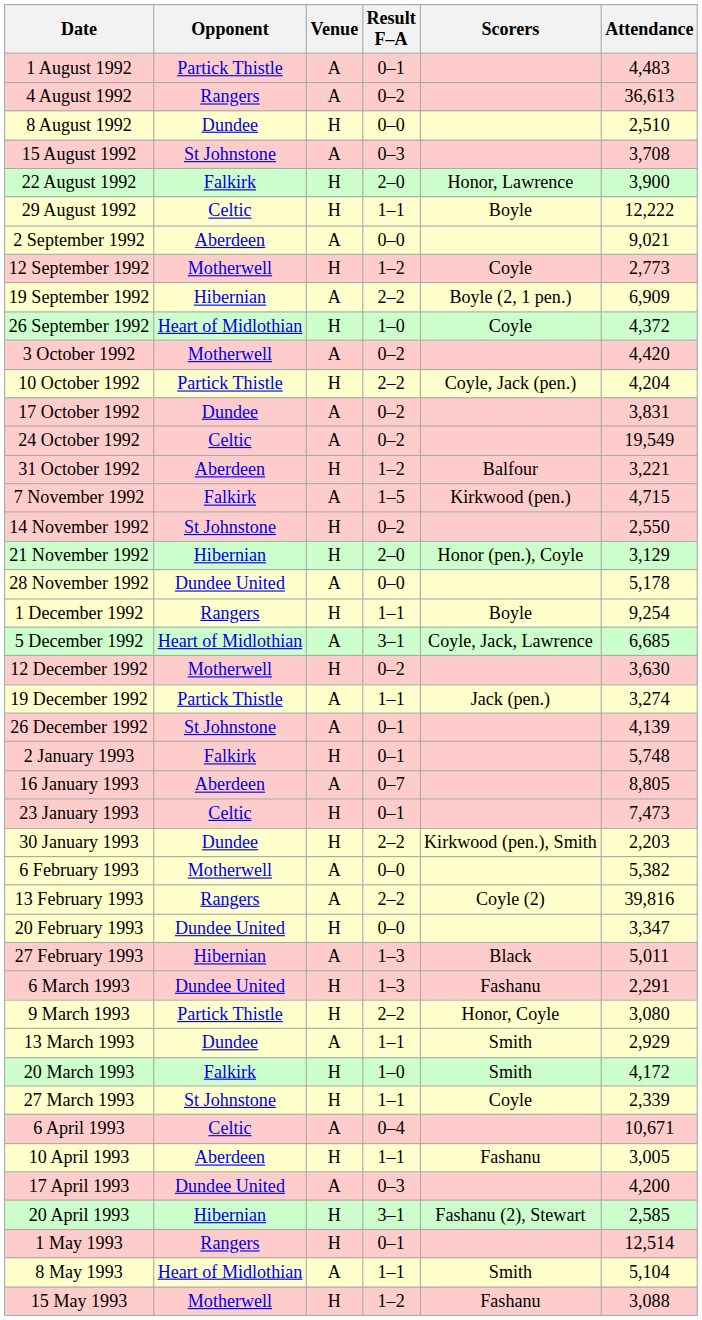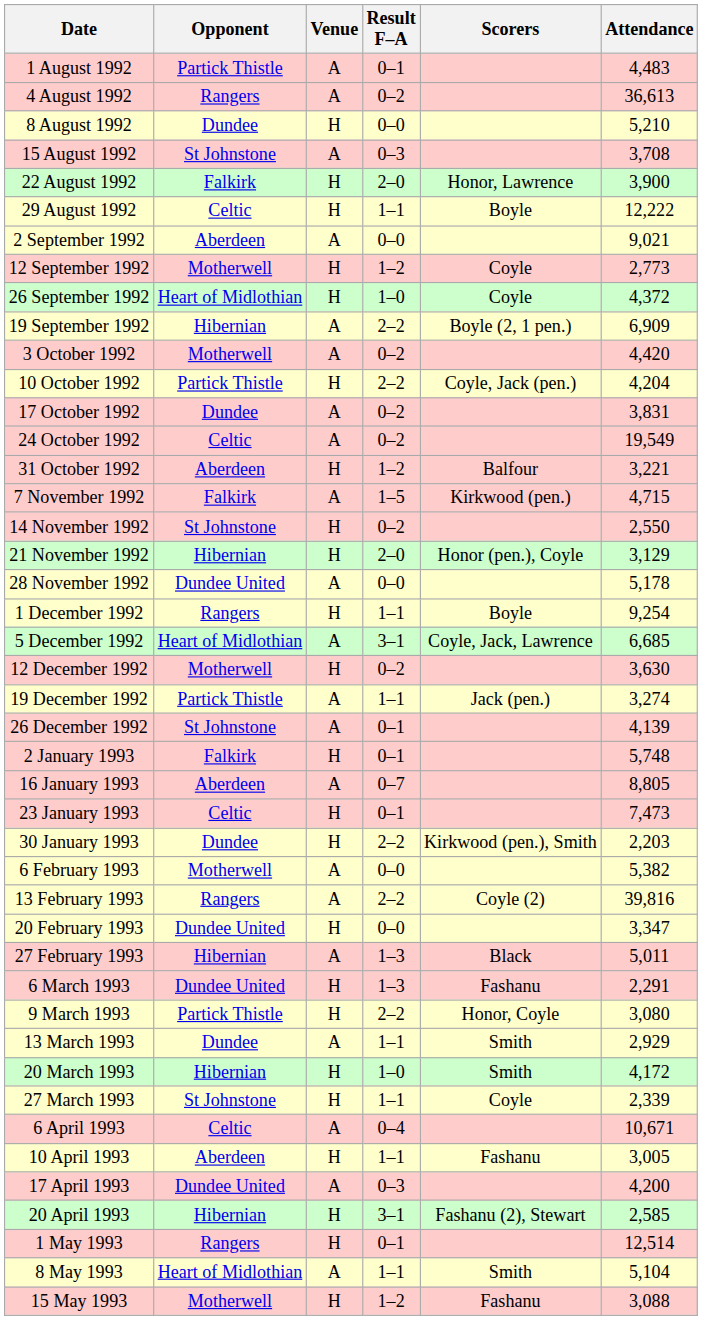8 August 1992 | Attendance: 2,510 -> 5,210
rows swapped: 19 September 1992 <-> 26 September 1992
20 March 1993 | Opponent: Falkirk -> Hibernian
